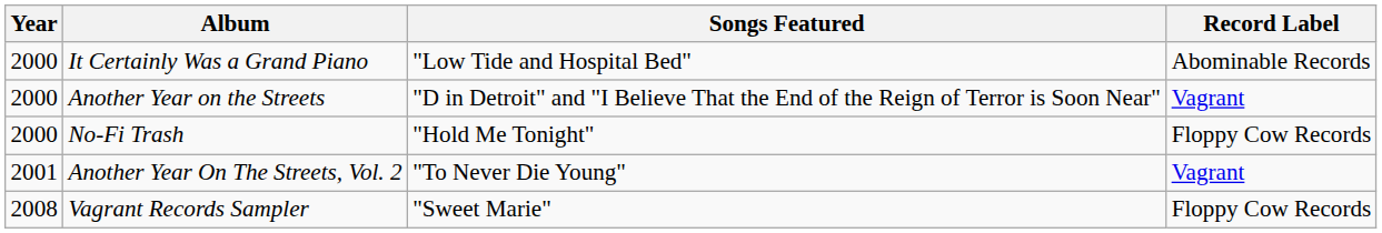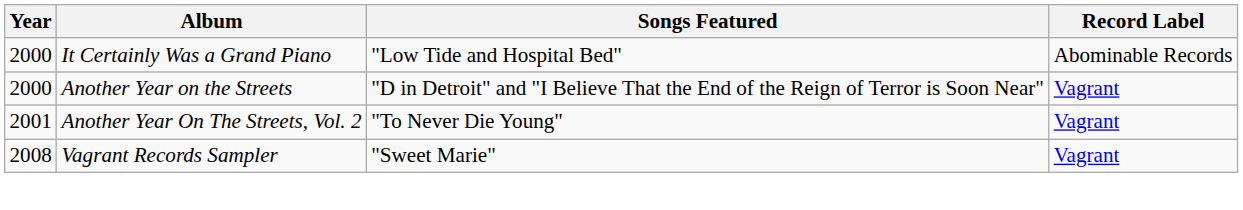- row: 2000 | No-Fi Trash | "Hold Me Tonight" | Floppy Cow Records
Vagrant Records Sampler | Record Label: Floppy Cow Records -> Vagrant
